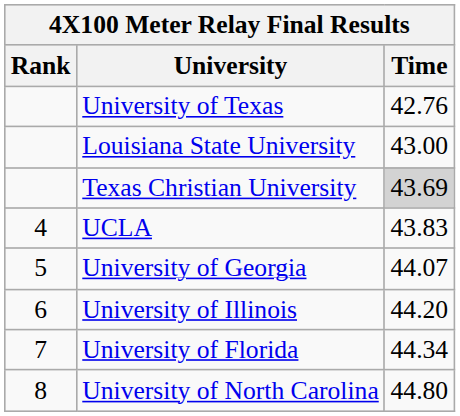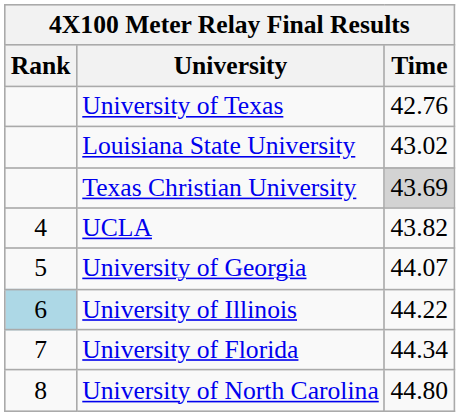Louisiana State University | Time: 43.00 -> 43.02
UCLA | Time: 43.83 -> 43.82
University of Illinois | Rank: no background -> lightblue background
University of Illinois | Time: 44.20 -> 44.22
